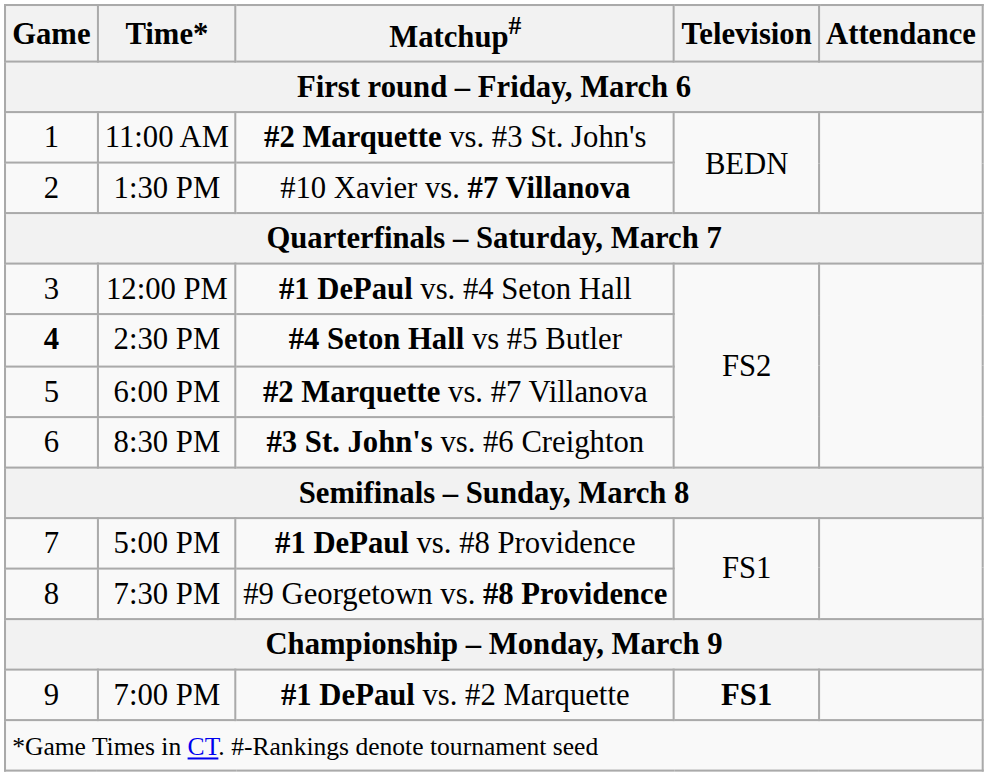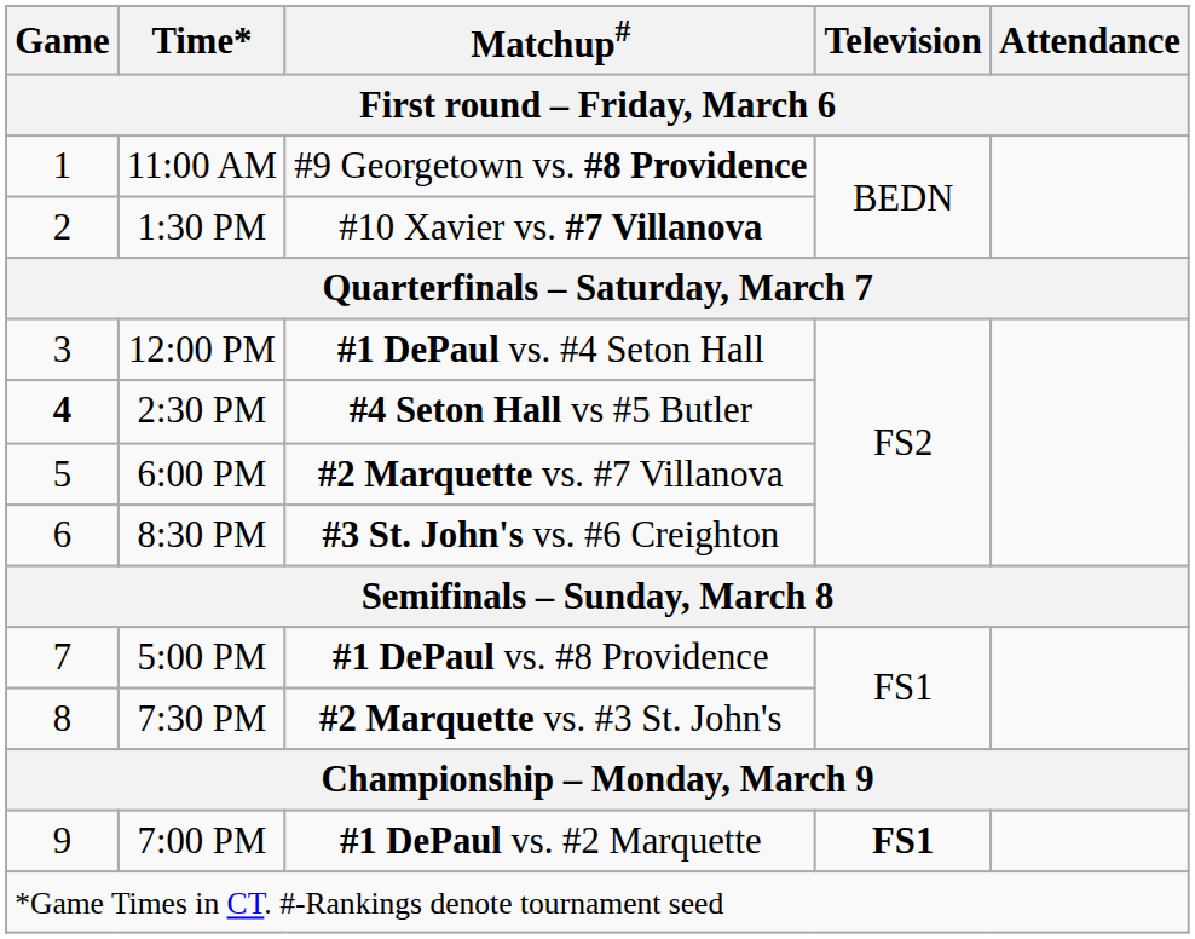11:00 AM | Matchup# / First round – Friday, March 6: #2 Marquette vs. #3 St. John's -> #9 Georgetown vs. #8 Providence
7:30 PM | Matchup# / First round – Friday, March 6: #9 Georgetown vs. #8 Providence -> #2 Marquette vs. #3 St. John's
